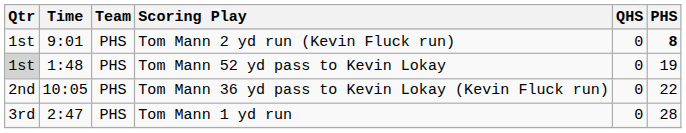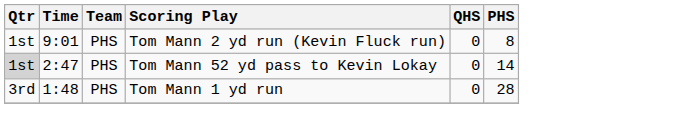Tom Mann 2 yd run (Kevin Fluck run) | PHS: bold -> normal
Tom Mann 52 yd pass to Kevin Lokay | Time: 1:48 -> 2:47
Tom Mann 52 yd pass to Kevin Lokay | PHS: 19 -> 14
- row: 2nd | 10:05 | PHS | Tom Mann 36 yd pass to Kevin Lokay (Kevin Fluck run) | 0 | 22
Tom Mann 1 yd run | Time: 2:47 -> 1:48
